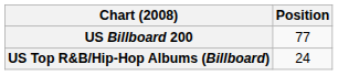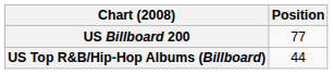US Top R&B/Hip-Hop Albums (Billboard) | Position: 24 -> 44
